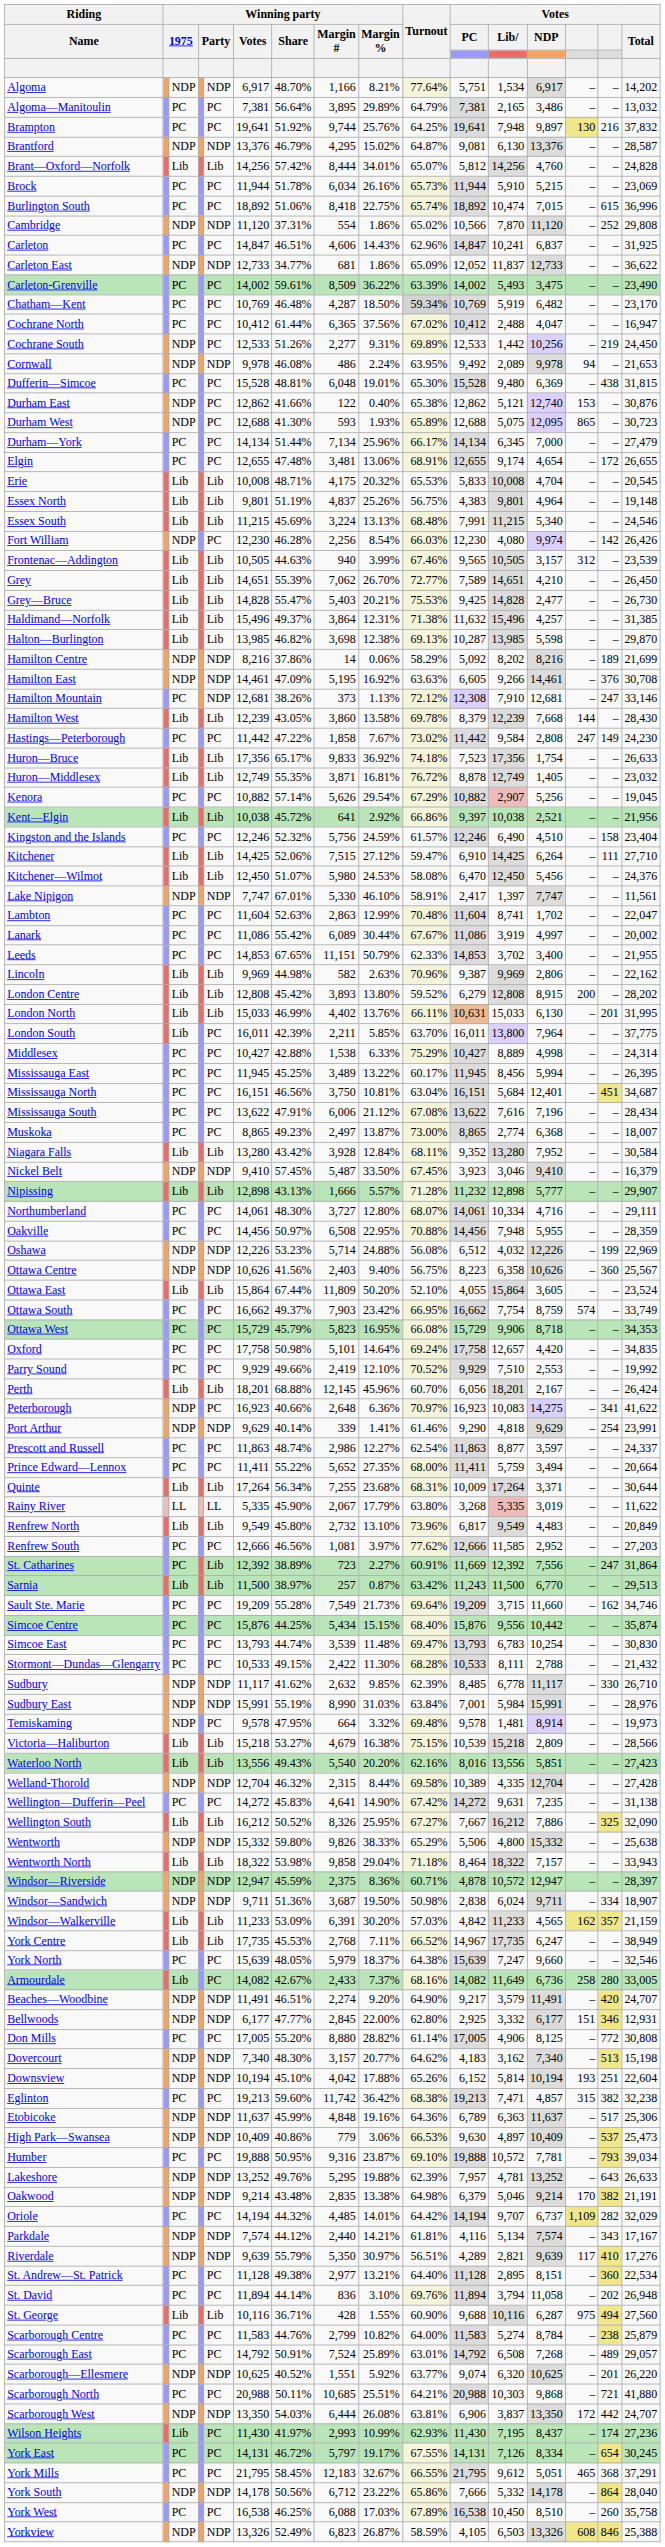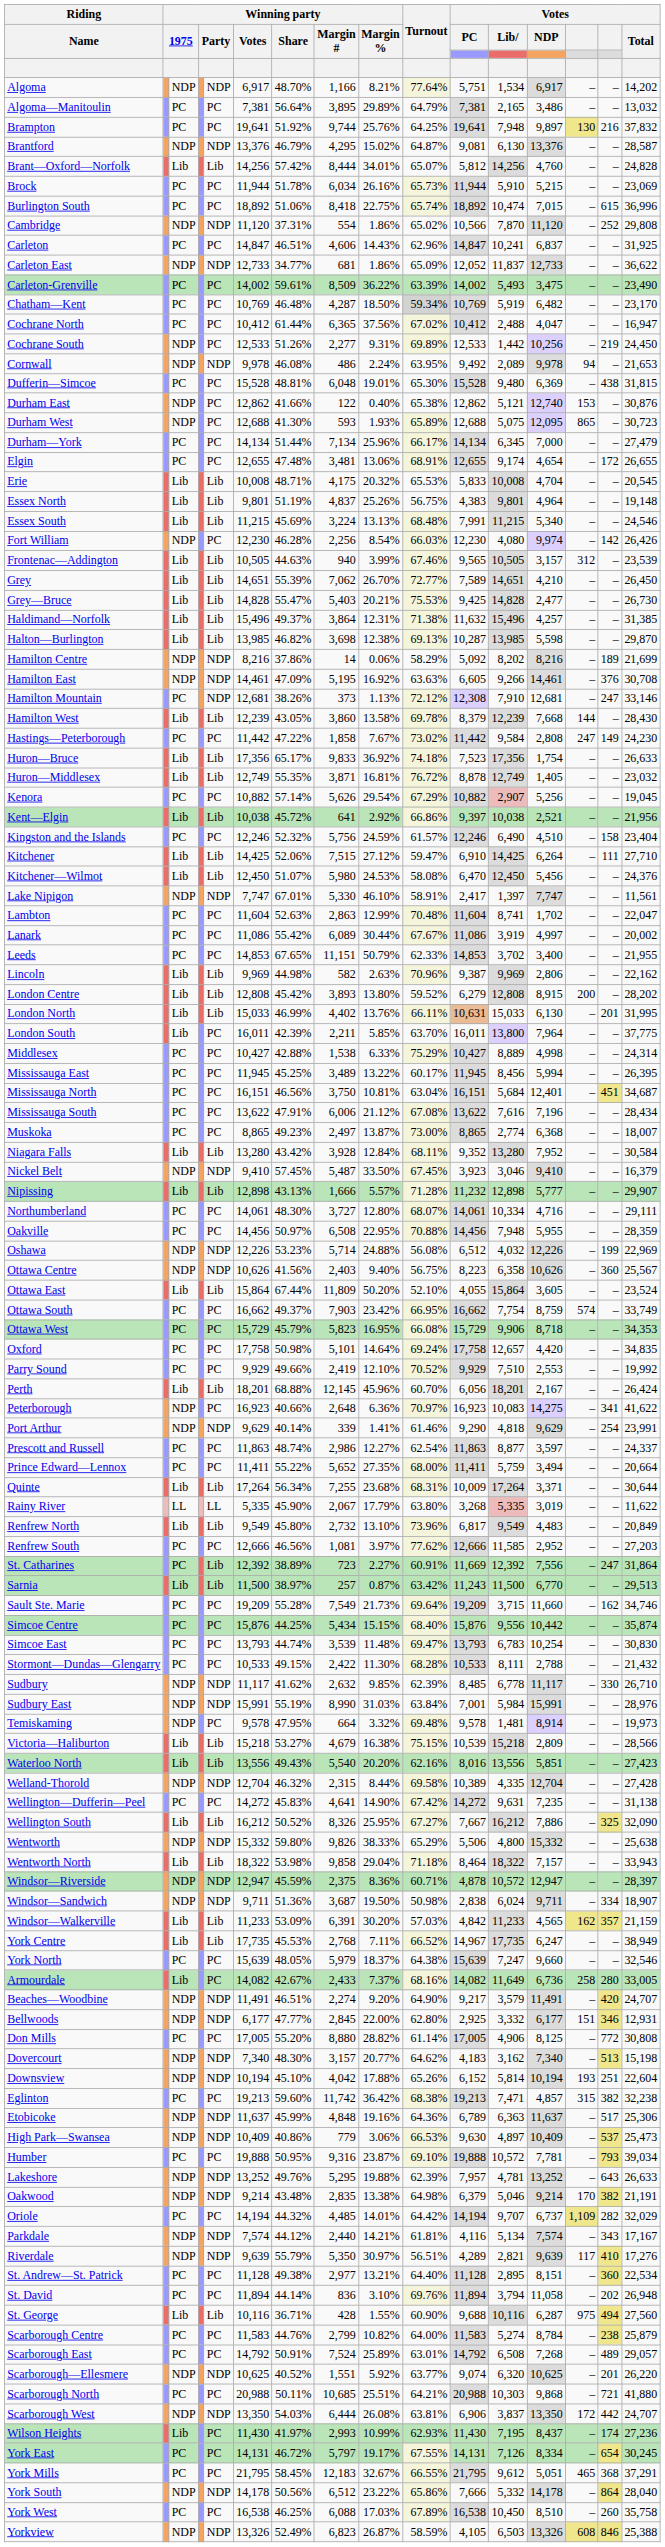York South | Winning party / Margin #: 6,712 -> 6,512
